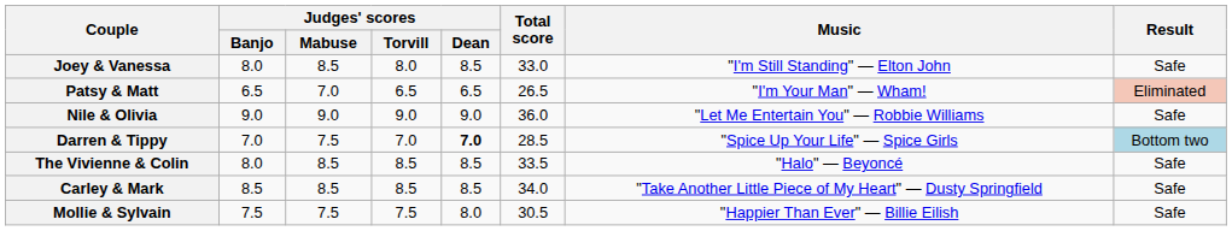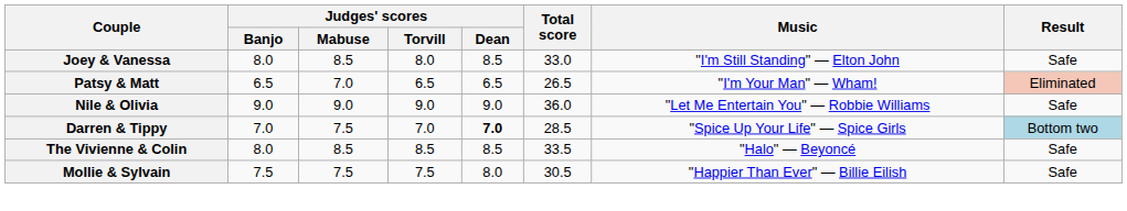- row: Carley & Mark | 8.5 | 8.5 | 8.5 | 8.5 | 34.0 | "Take Another Little Piece of My Heart" — Dusty Springfield | Safe
